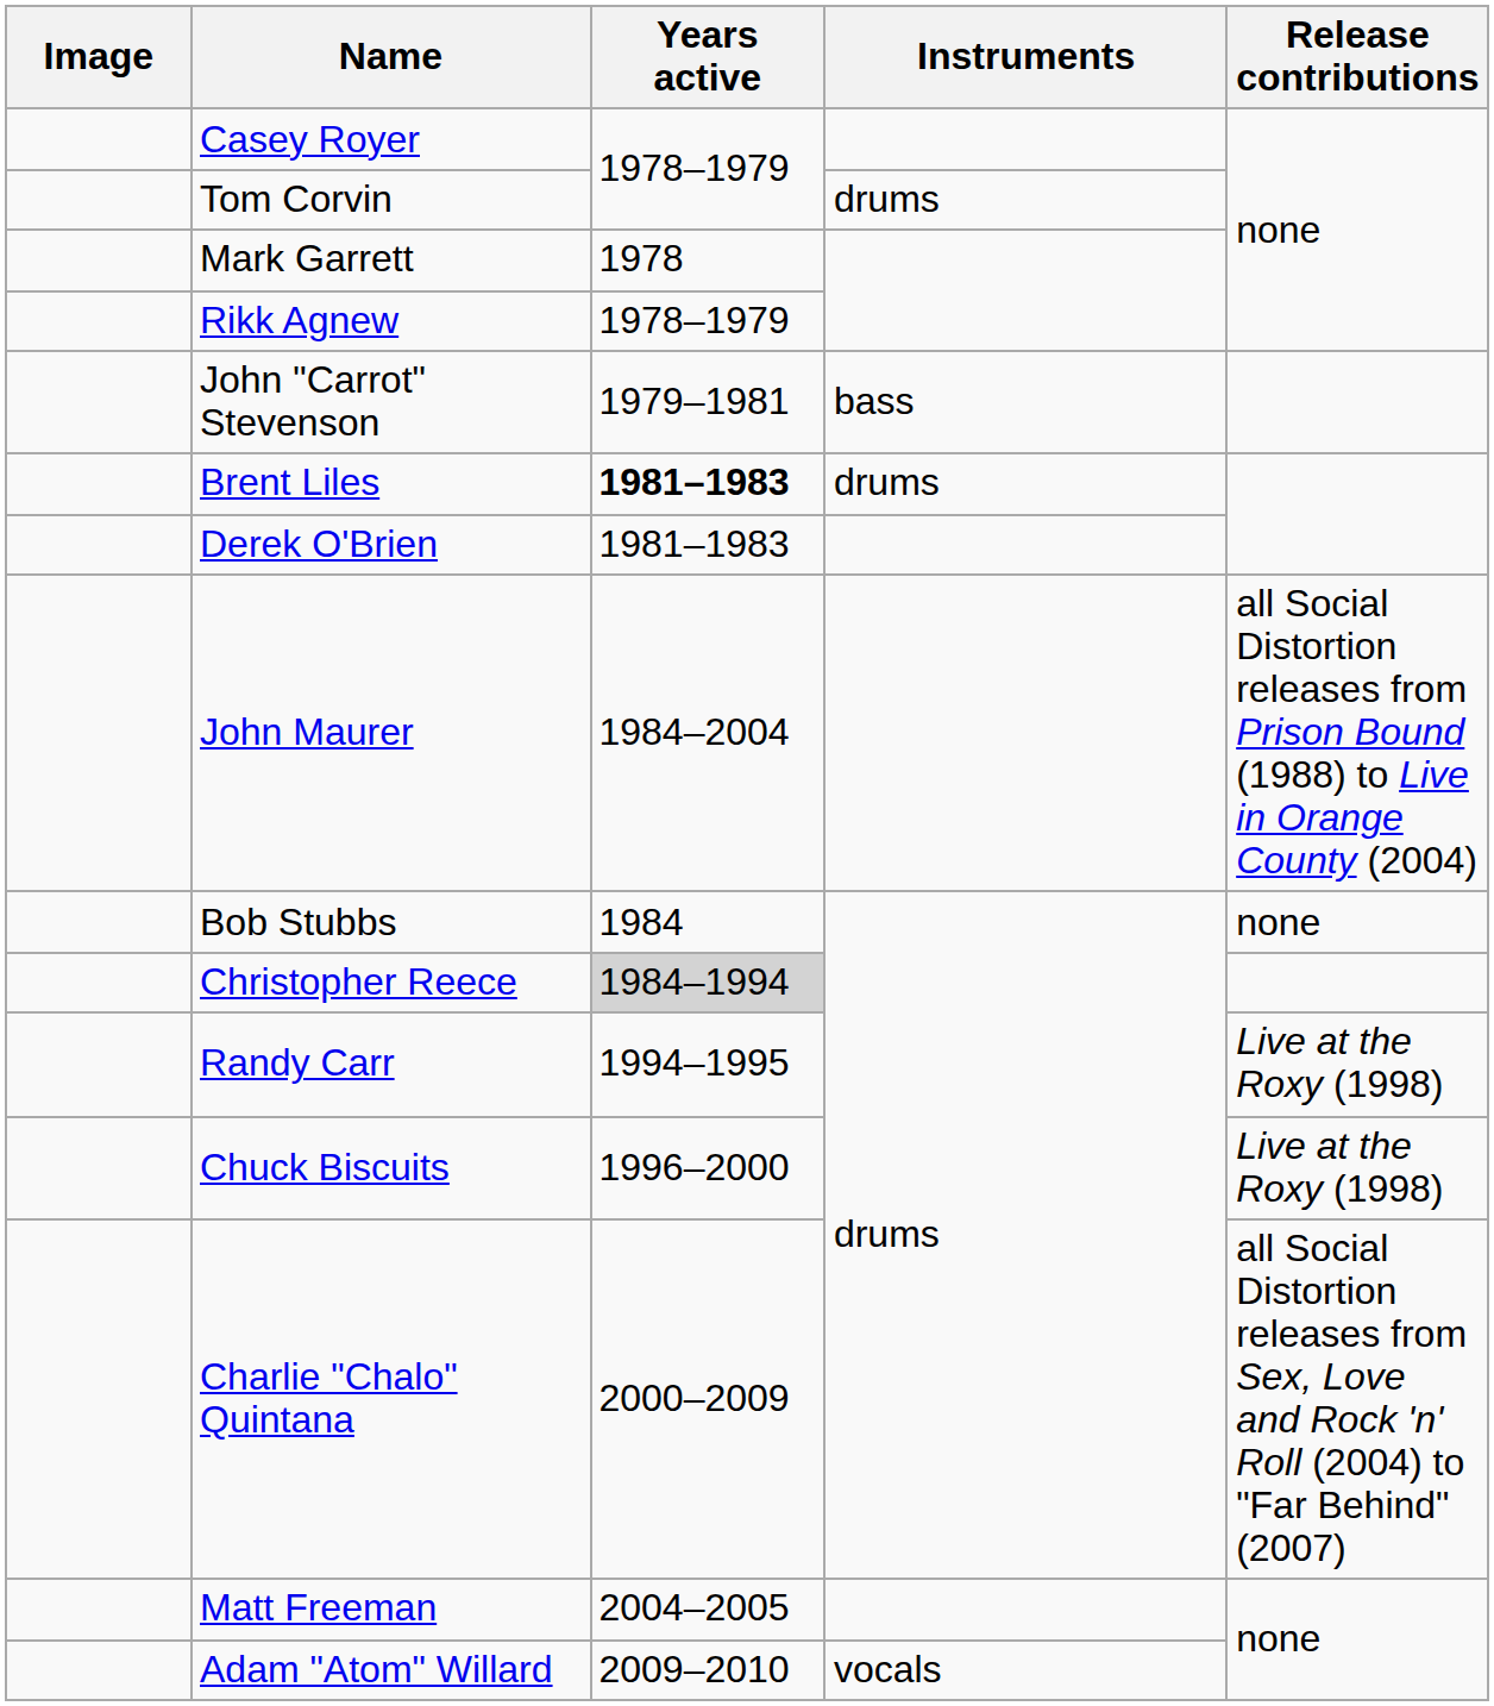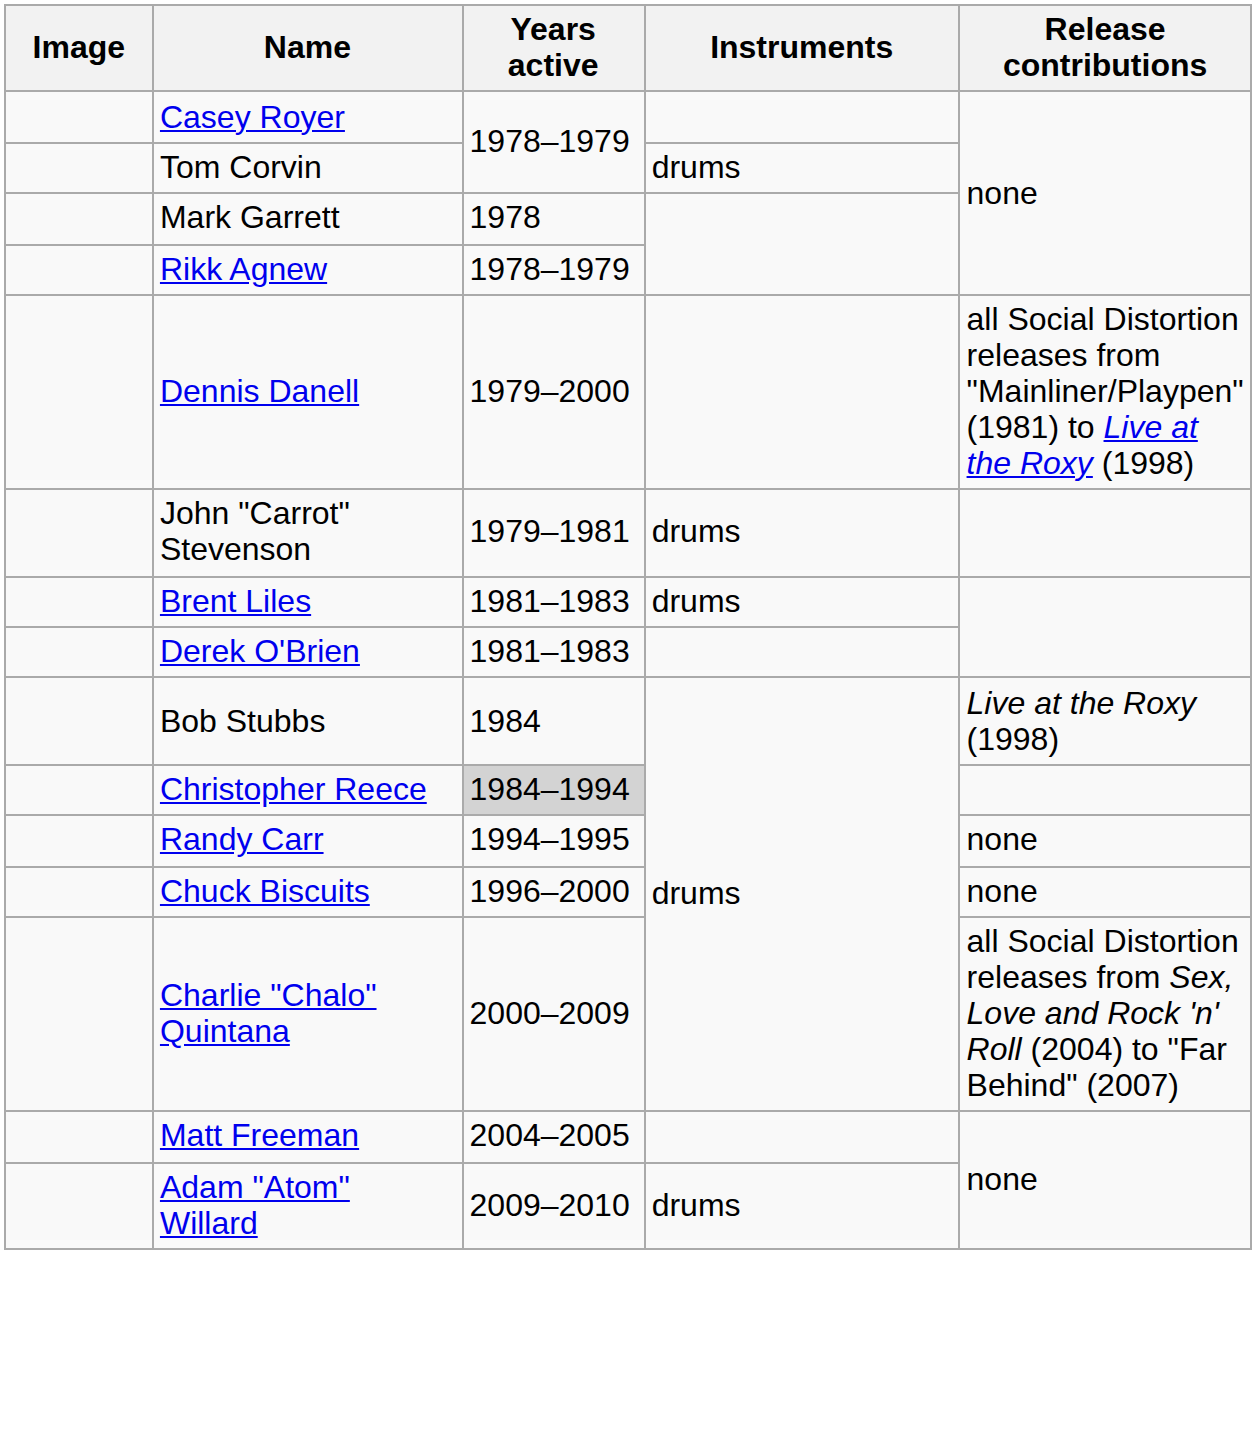+ row: Dennis Danell | 1979–2000 | all Social Distortion releases from "Mainliner/Playpen" (1981) to Live at the Roxy (1998)
John "Carrot" Stevenson | Instruments: bass -> drums
Brent Liles | Years active: bold -> normal
- row: John Maurer | 1984–2004 | all Social Distortion releases from Prison Bound (1988) to Live in Orange County (2004)
Bob Stubbs | Release contributions: none -> Live at the Roxy (1998)
Randy Carr | Release contributions: Live at the Roxy (1998) -> none
Chuck Biscuits | Release contributions: Live at the Roxy (1998) -> none
Adam "Atom" Willard | Instruments: vocals -> drums
